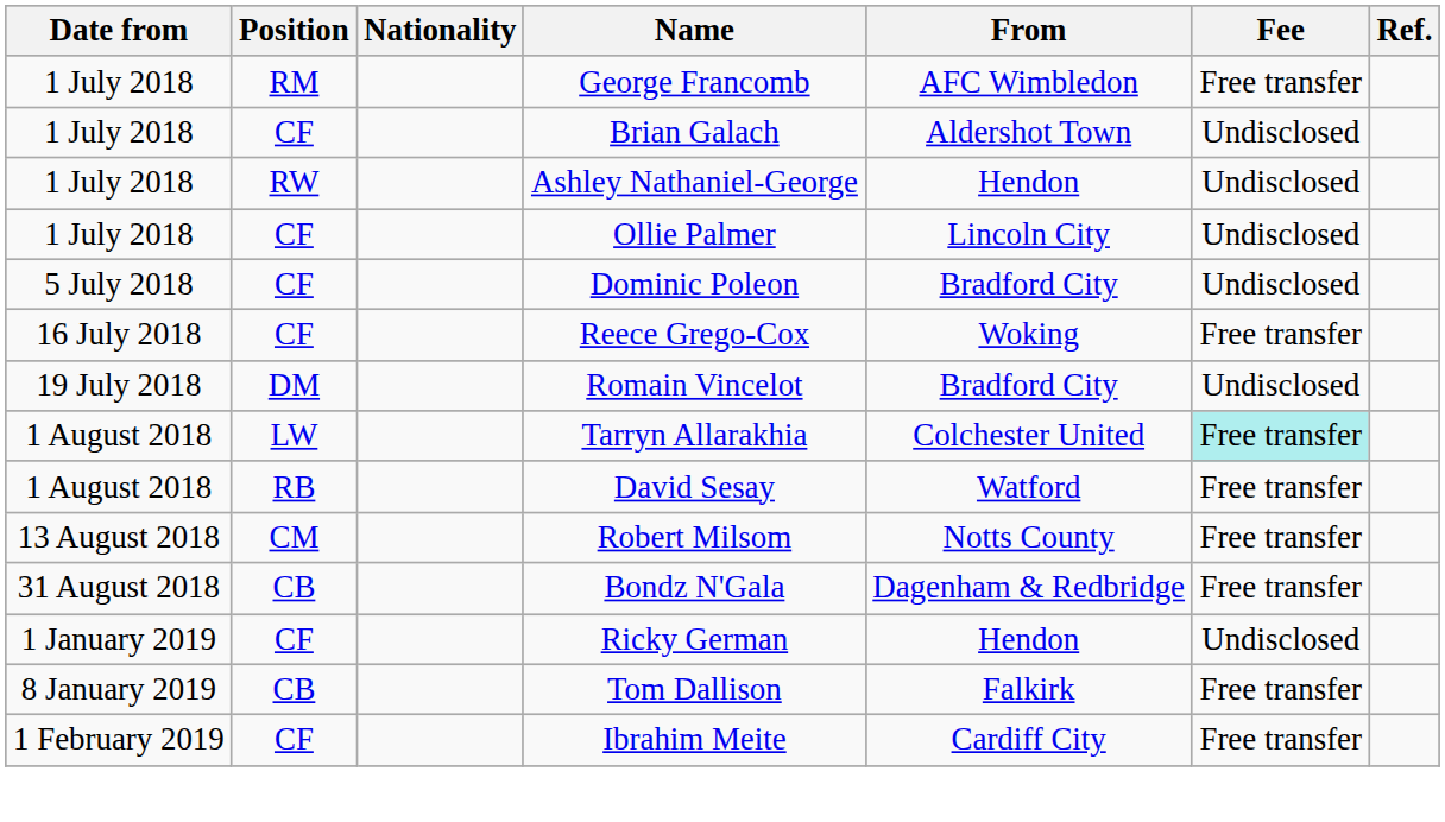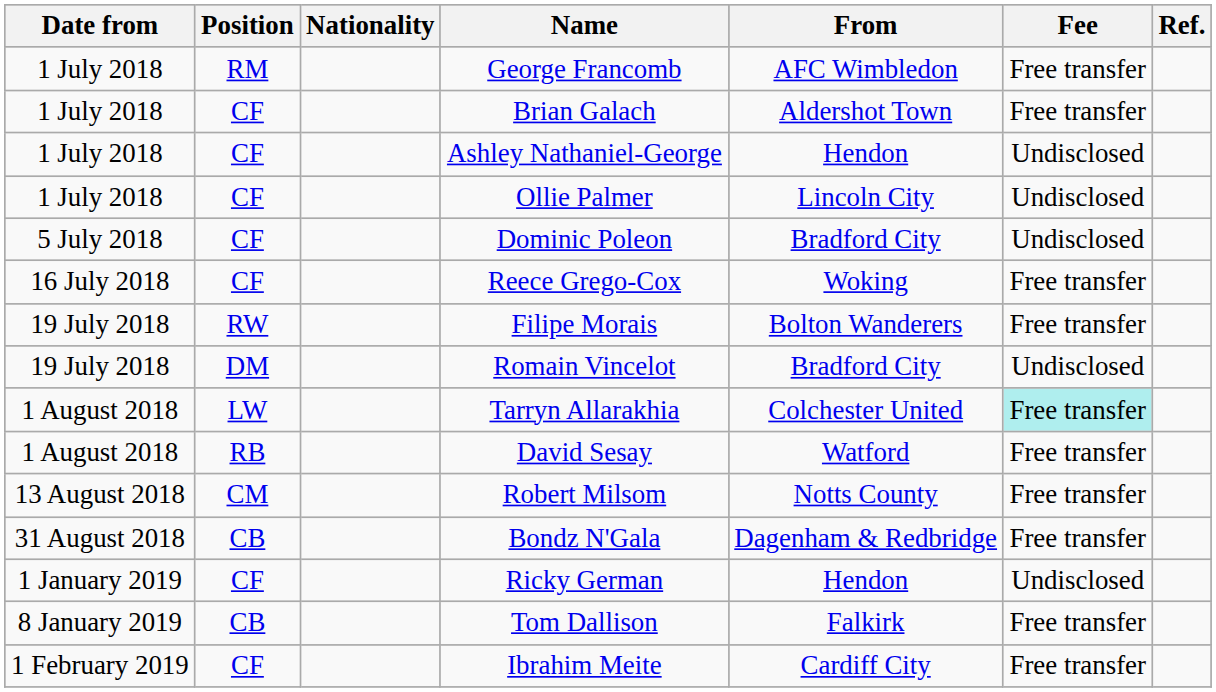Brian Galach | Fee: Undisclosed -> Free transfer
Ashley Nathaniel-George | Position: RW -> CF
+ row: 19 July 2018 | RW | Filipe Morais | Bolton Wanderers | Free transfer
